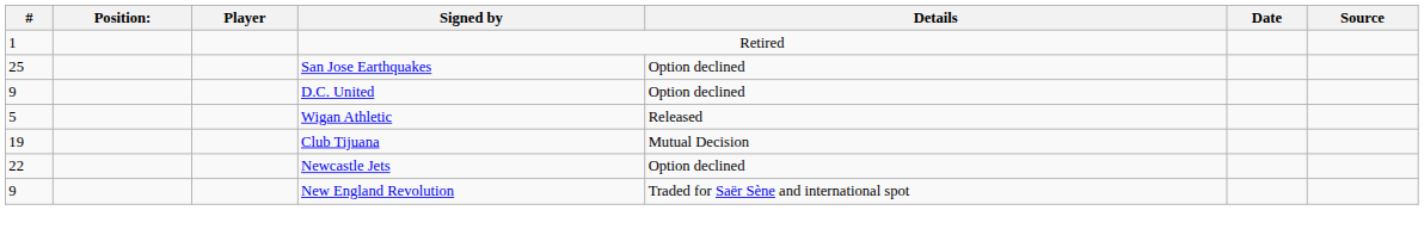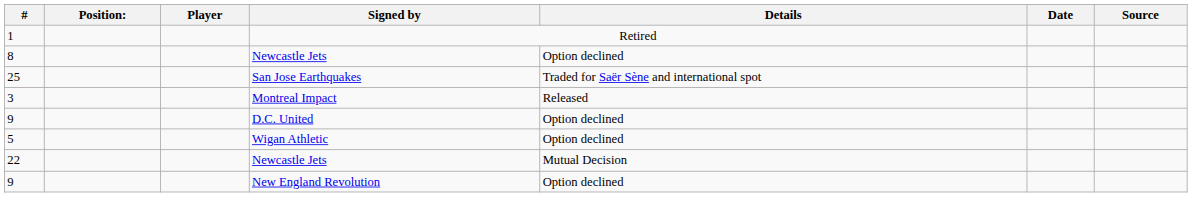+ row: 8 | Newcastle Jets | Option declined
25 | Details: Option declined -> Traded for Saër Sène and international spot
+ row: 3 | Montreal Impact | Released
5 | Details: Released -> Option declined
- row: 19 | Club Tijuana | Mutual Decision
22 | Details: Option declined -> Mutual Decision
9 / New England Revolution | Details: Traded for Saër Sène and international spot -> Option declined
